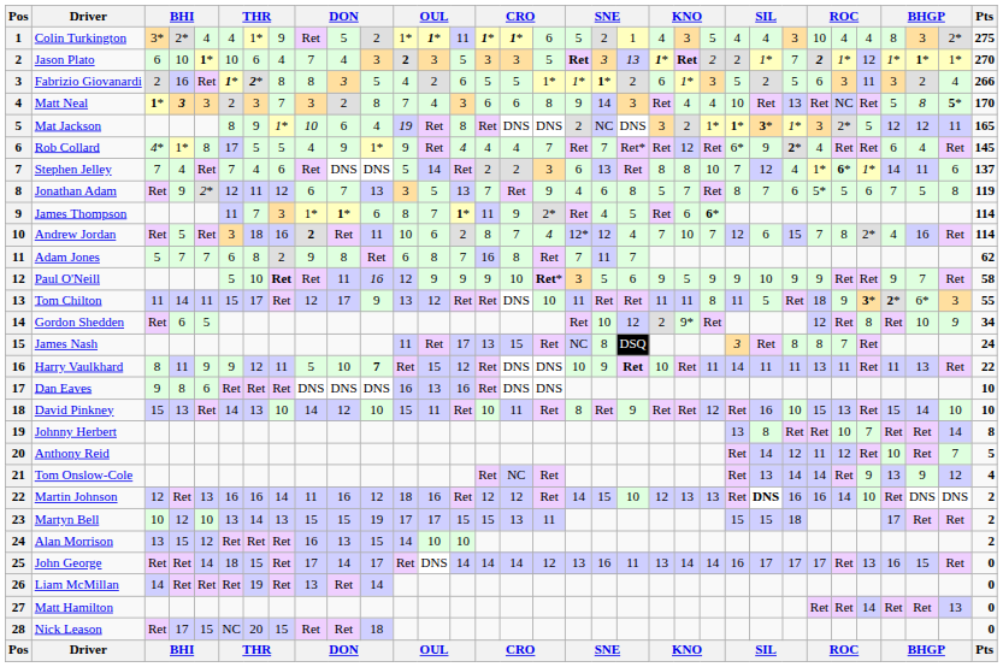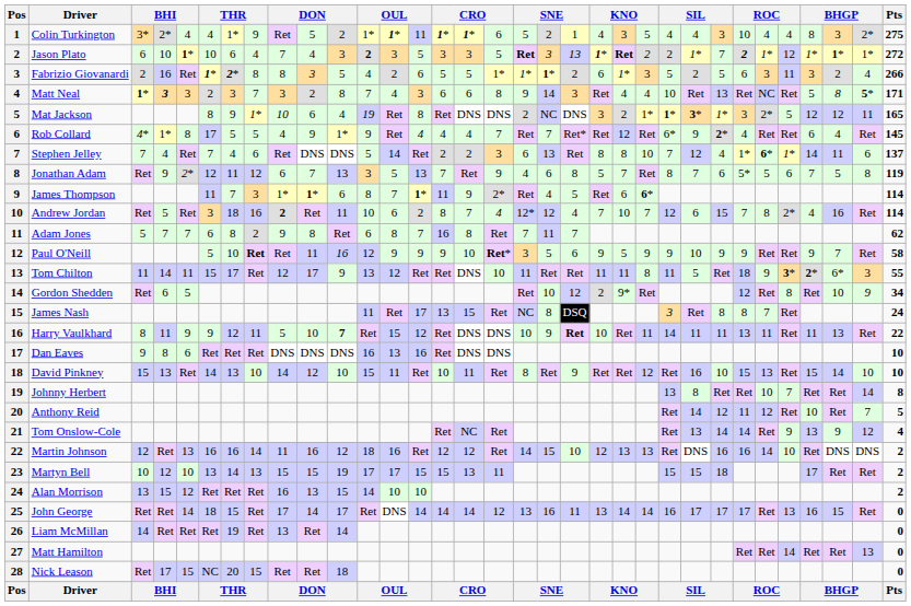Jason Plato | Pts: 270 -> 272
Matt Neal | Pts: 170 -> 171
Martin Johnson | column 25: bold -> normal
